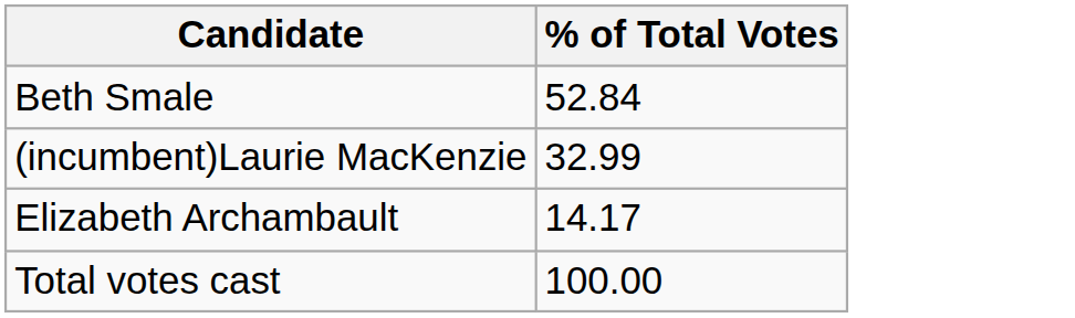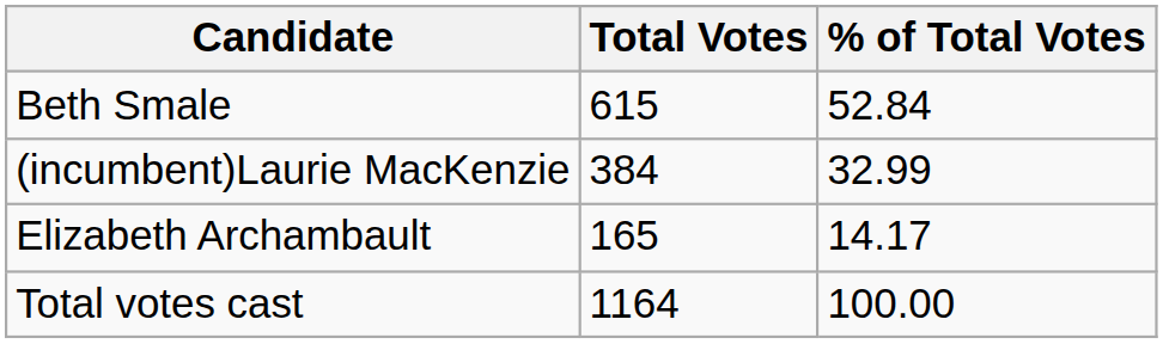+ column: Total Votes | 615 | 384 | 165 | 1164
